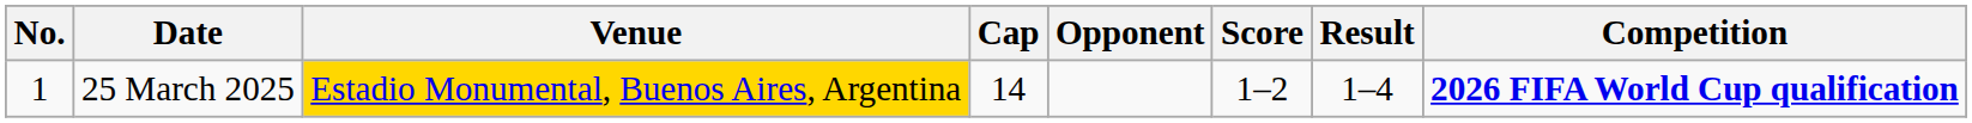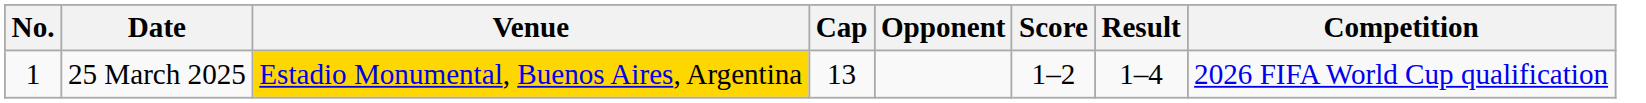25 March 2025 | Cap: 14 -> 13
25 March 2025 | Competition: bold -> normal
